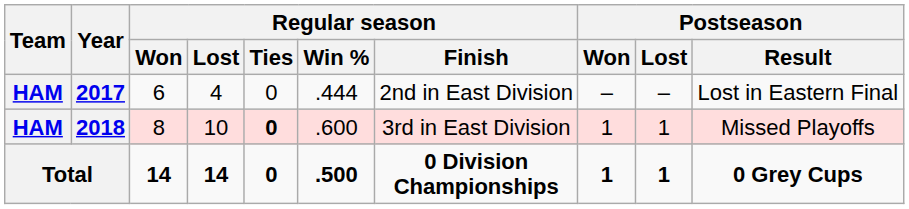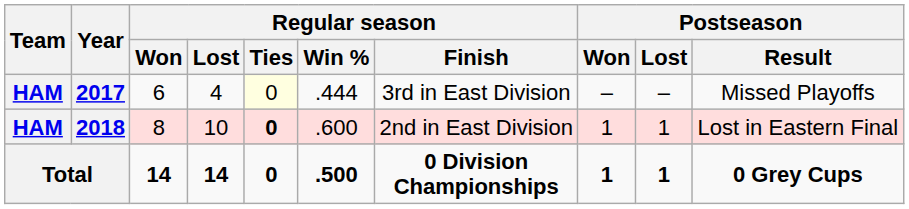2017 | Regular season / Ties: no background -> lightyellow background
2017 | Regular season / Finish: 2nd in East Division -> 3rd in East Division
2017 | Postseason / Result: Lost in Eastern Final -> Missed Playoffs
2018 | Regular season / Finish: 3rd in East Division -> 2nd in East Division
2018 | Postseason / Result: Missed Playoffs -> Lost in Eastern Final
